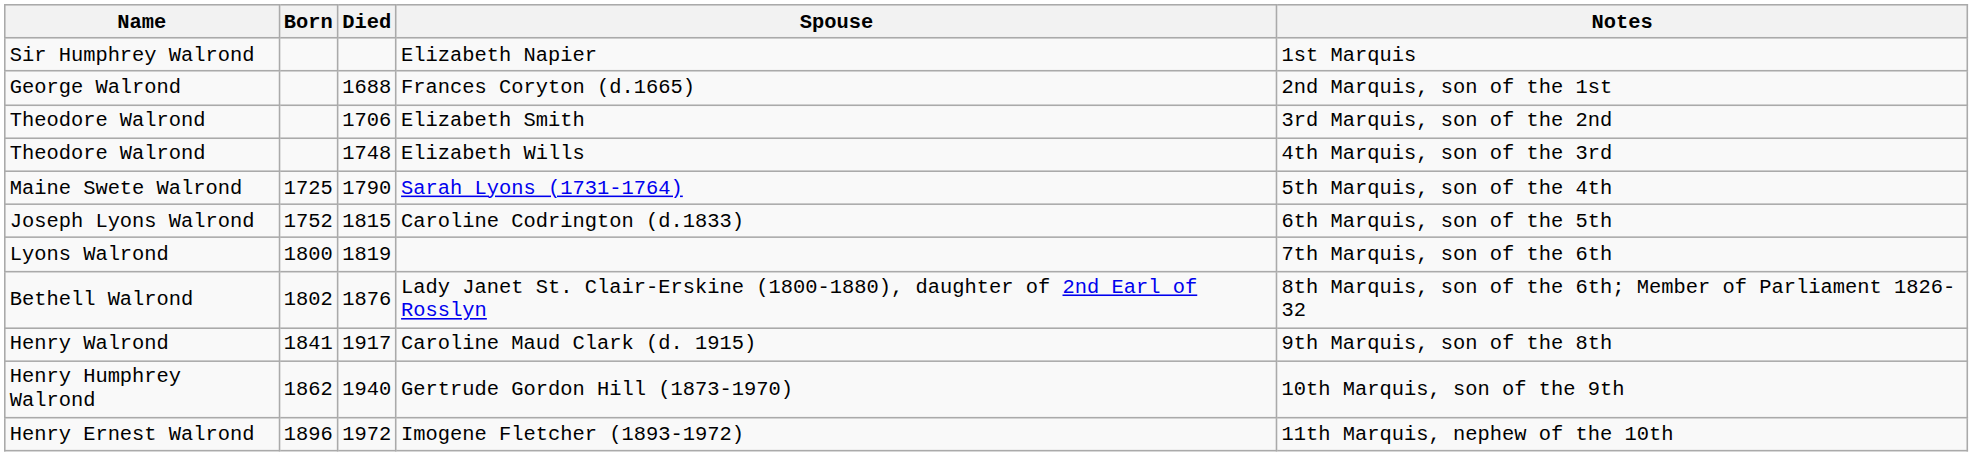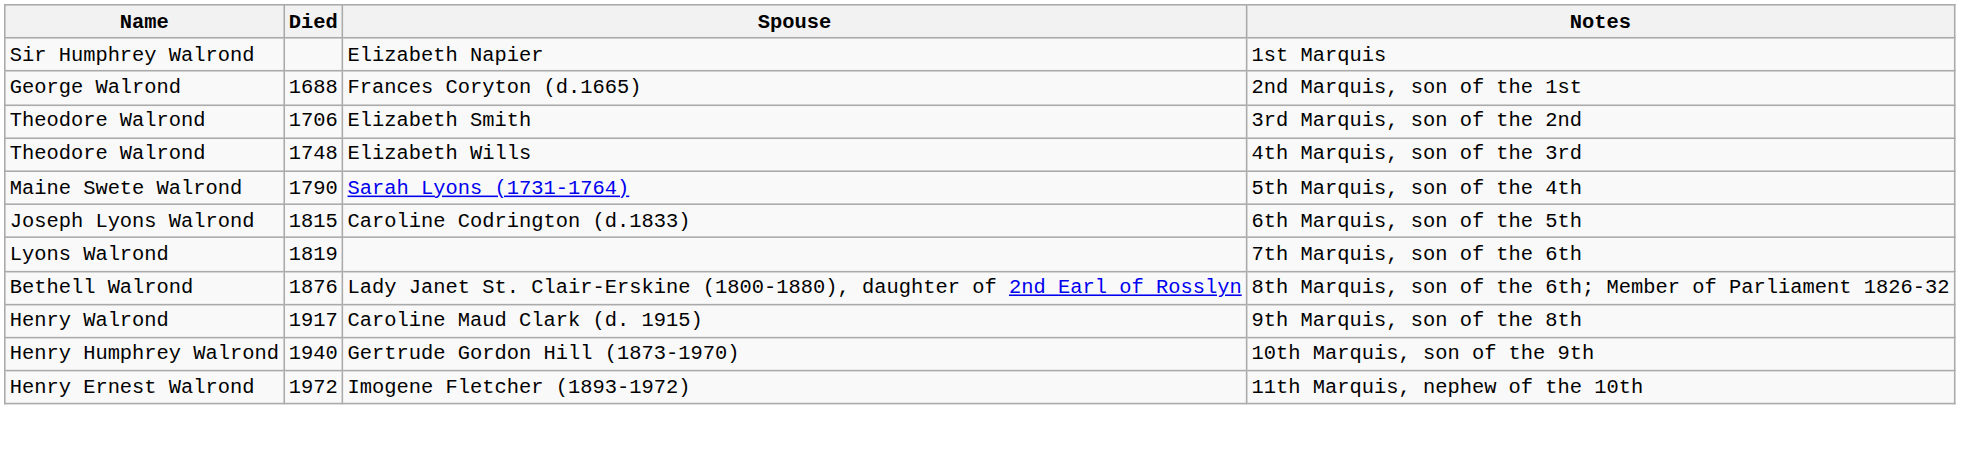- column: Born | 1725 | 1752 | 1800 | 1802 | 1841 | 1862 | 1896
